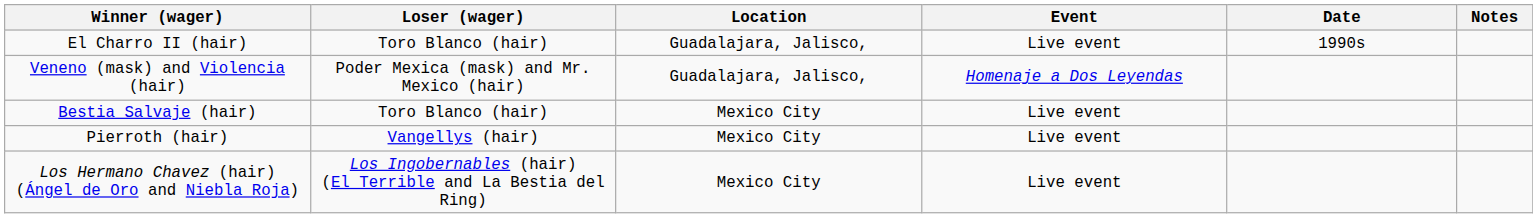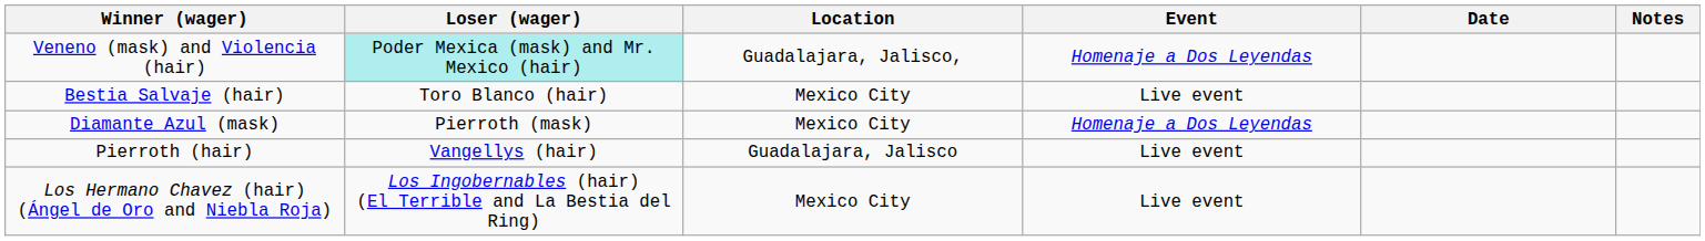- row: El Charro II (hair) | Toro Blanco (hair) | Guadalajara, Jalisco, | Live event | 1990s
Veneno (mask) and Violencia (hair) | Loser (wager): no background -> paleturquoise background
+ row: Diamante Azul (mask) | Pierroth (mask) | Mexico City | Homenaje a Dos Leyendas
Pierroth (hair) | Location: Mexico City -> Guadalajara, Jalisco
